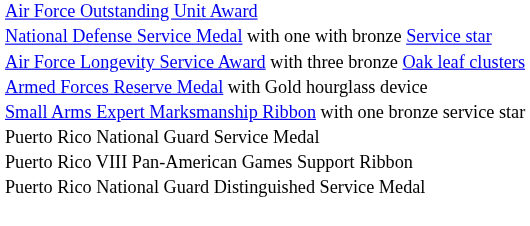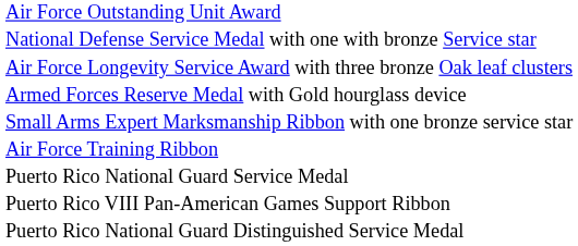+ row: Air Force Training Ribbon
